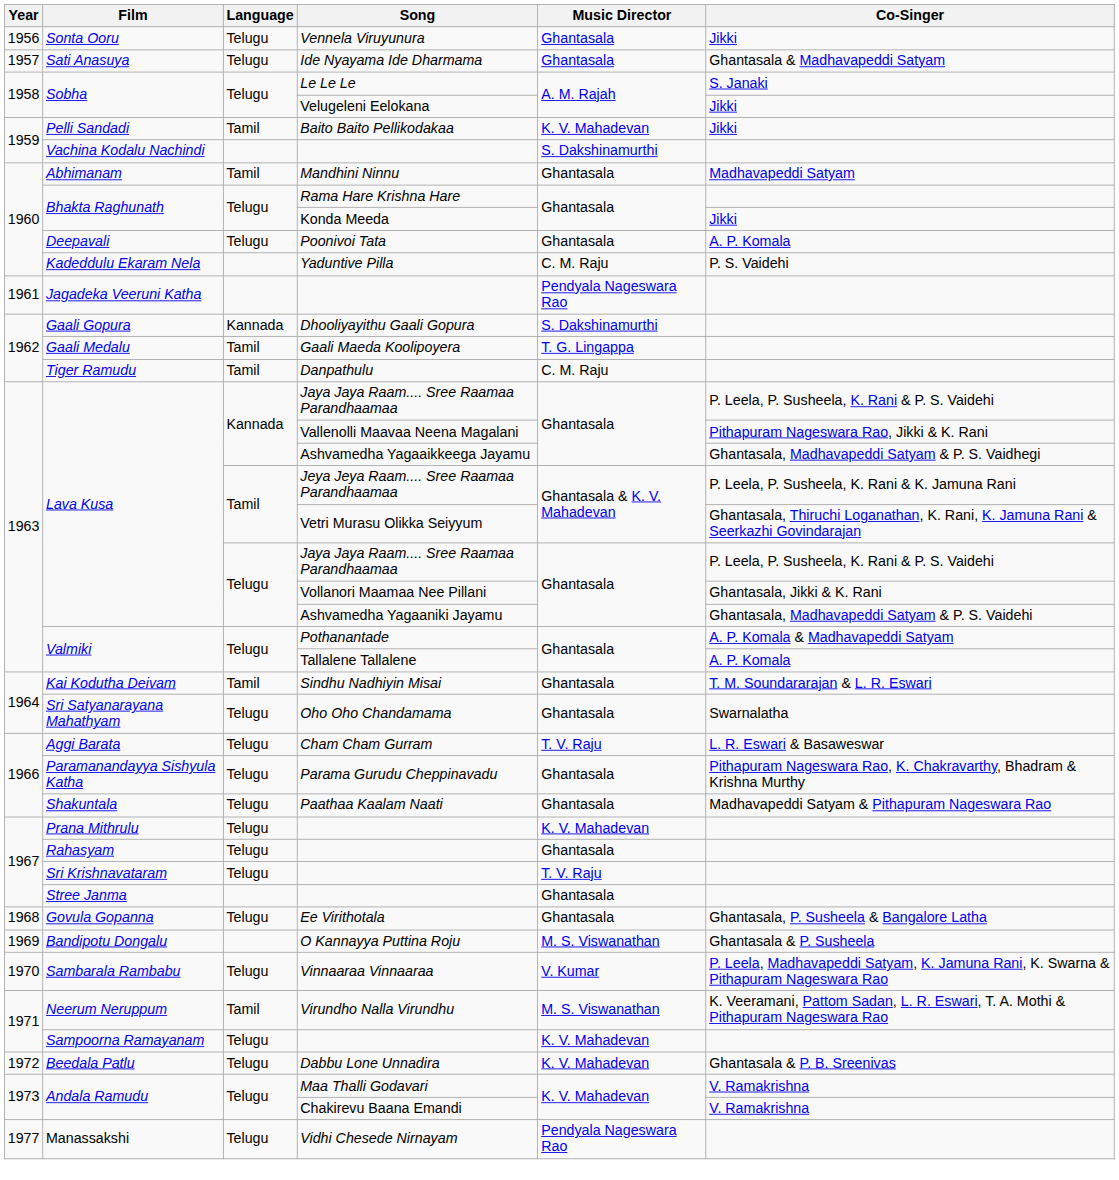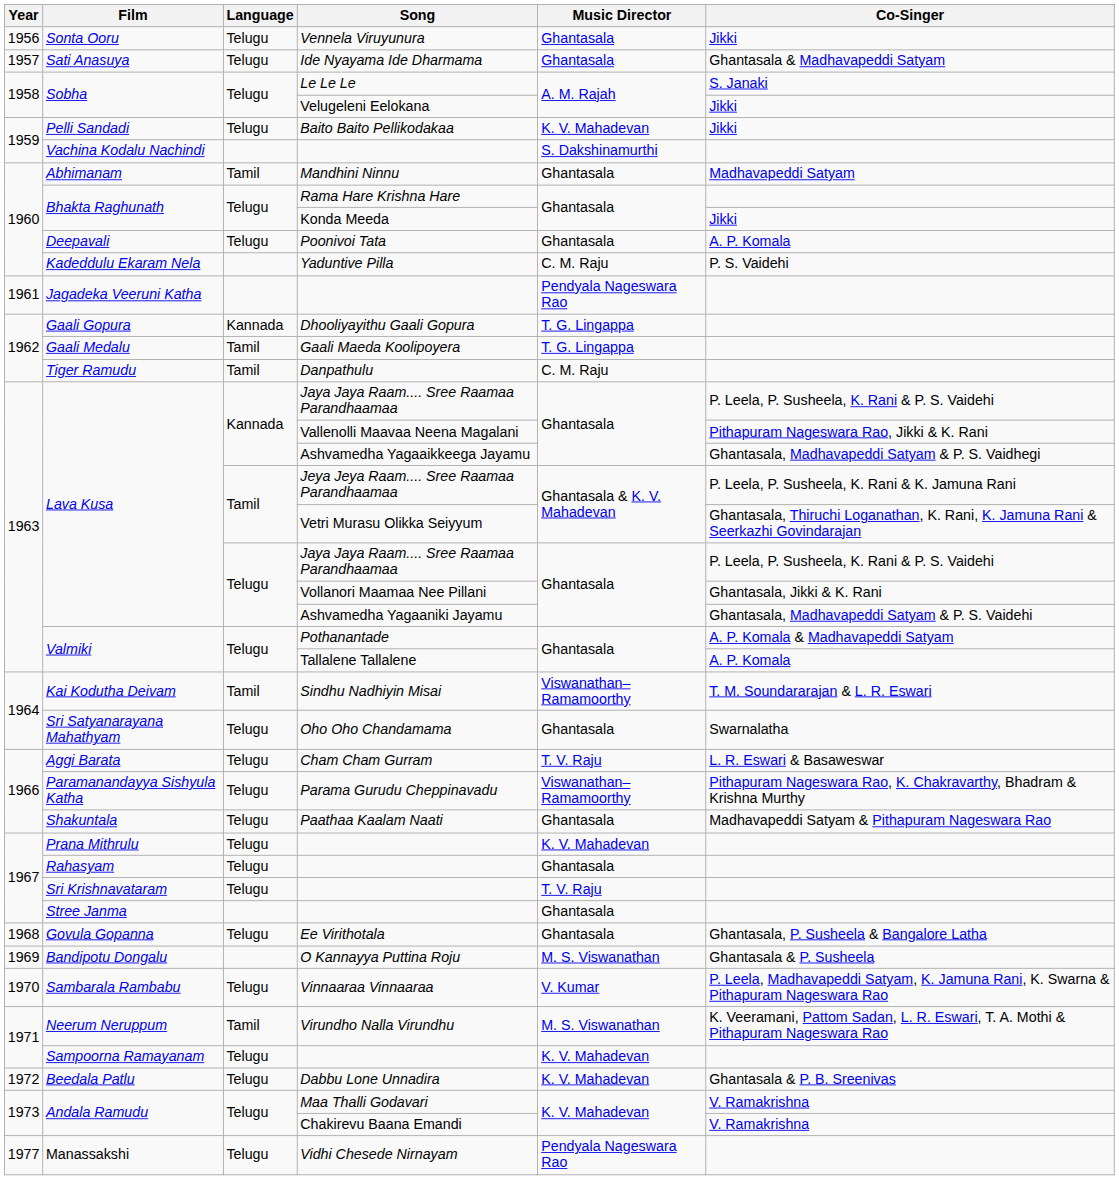Baito Baito Pellikodakaa | Language: Tamil -> Telugu
Dhooliyayithu Gaali Gopura | Music Director: S. Dakshinamurthi -> T. G. Lingappa
Sindhu Nadhiyin Misai | Music Director: Ghantasala -> Viswanathan–Ramamoorthy
Parama Gurudu Cheppinavadu | Music Director: Ghantasala -> Viswanathan–Ramamoorthy
